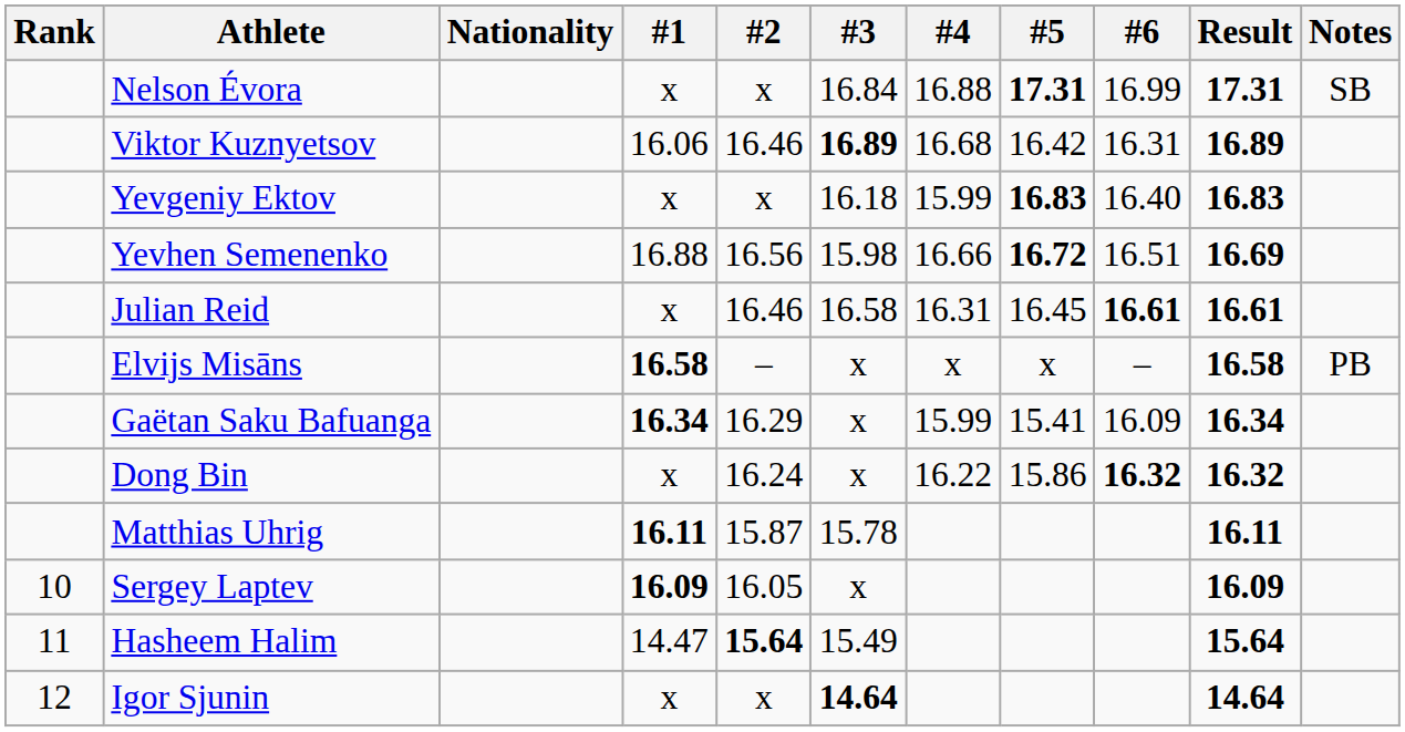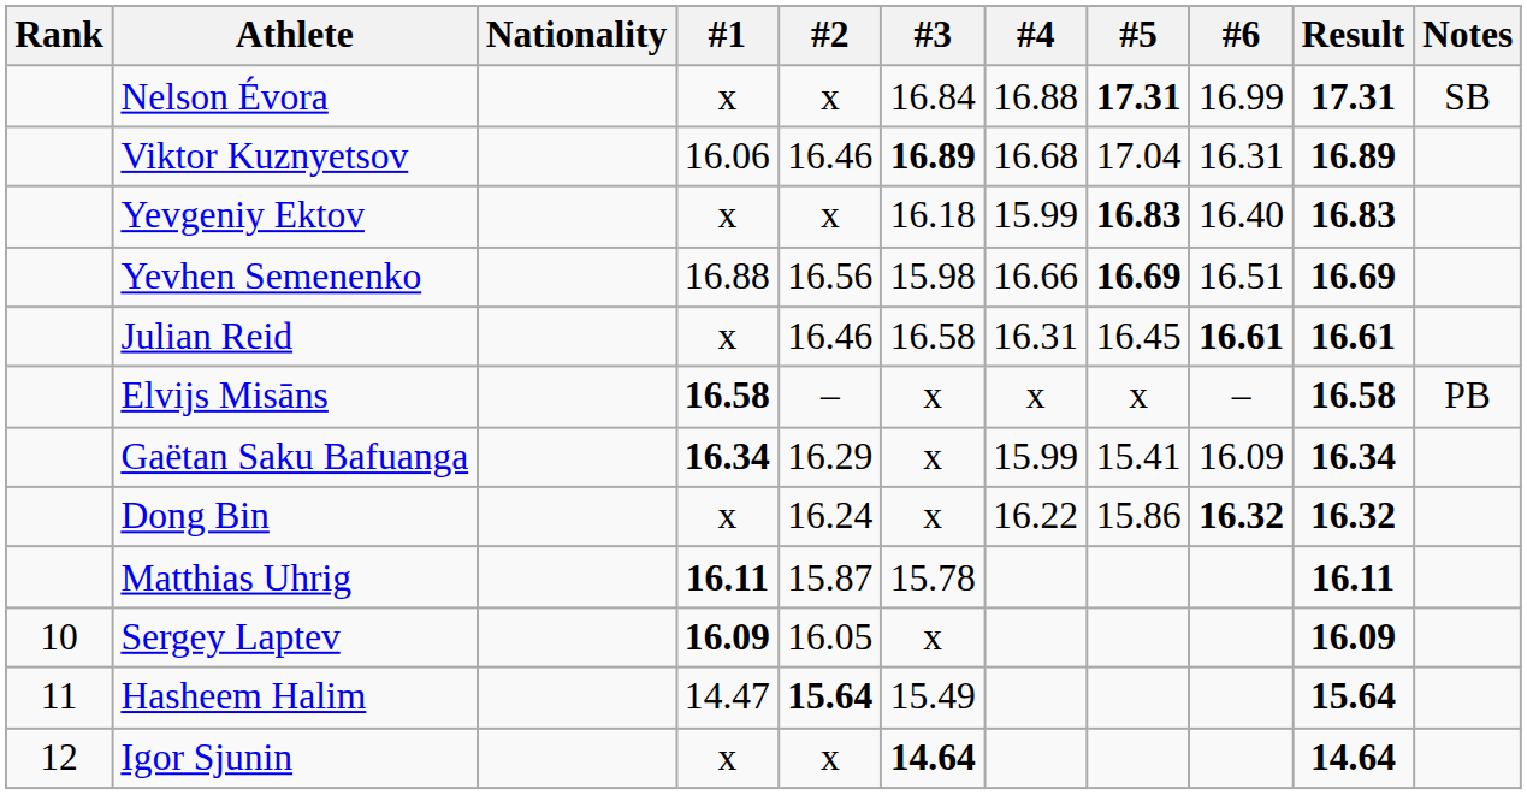Viktor Kuznyetsov | #5: 16.42 -> 17.04
Yevhen Semenenko | #5: 16.72 -> 16.69
